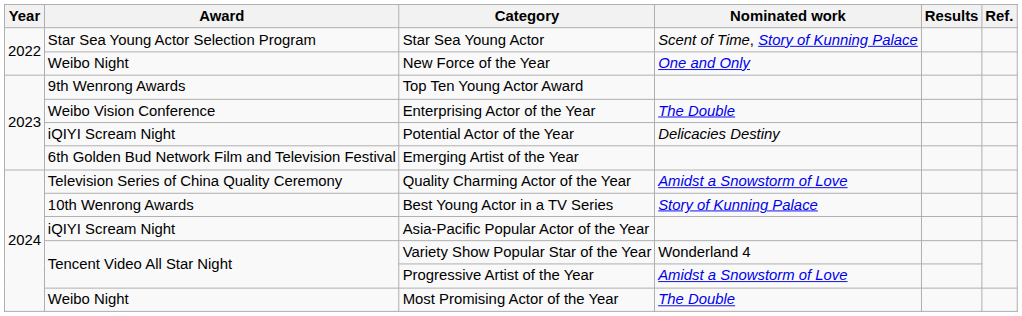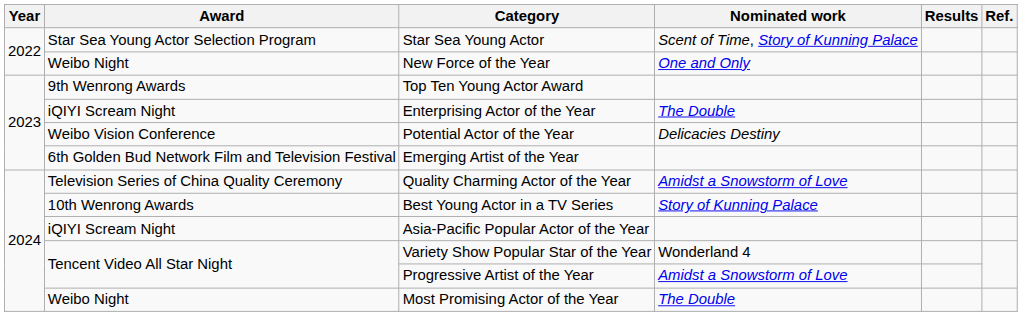Enterprising Actor of the Year | Award: Weibo Vision Conference -> iQIYI Scream Night
Potential Actor of the Year | Award: iQIYI Scream Night -> Weibo Vision Conference
